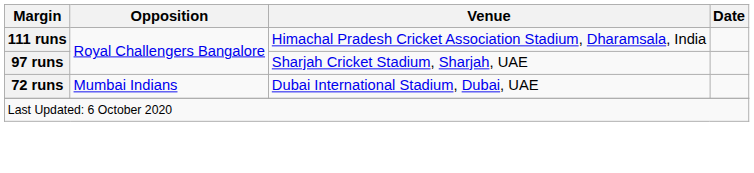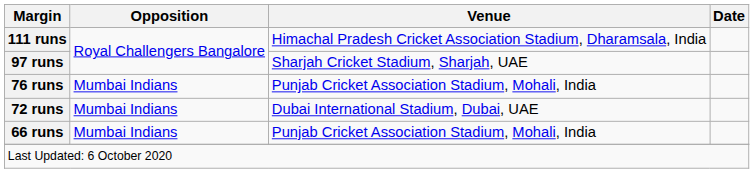+ row: 76 runs | Mumbai Indians | Punjab Cricket Association Stadium, Mohali, India
+ row: 66 runs | Mumbai Indians | Punjab Cricket Association Stadium, Mohali, India
